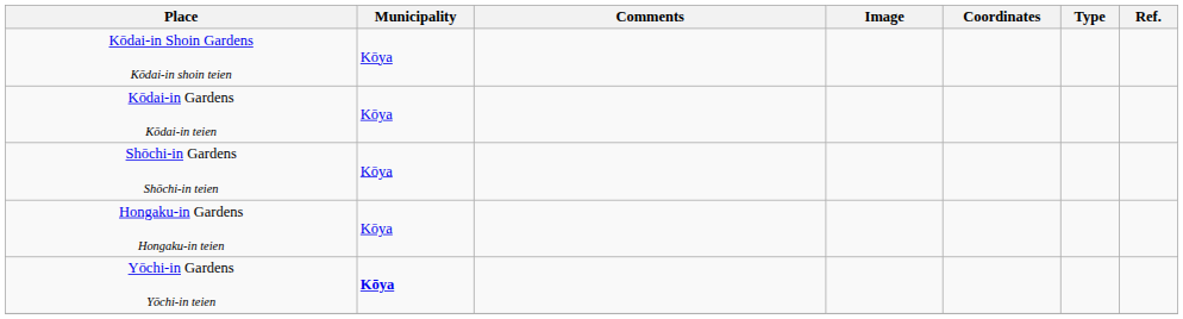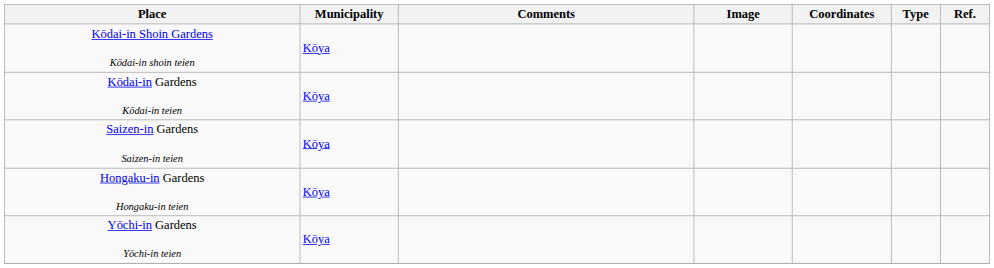+ row: Saizen-in Gardens Saizen-in teien | Kōya
- row: Shōchi-in Gardens Shōchi-in teien | Kōya
Yōchi-in Gardens Yōchi-in teien | Municipality: bold -> normal
